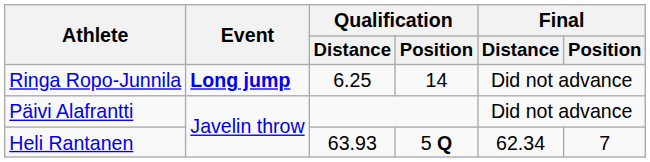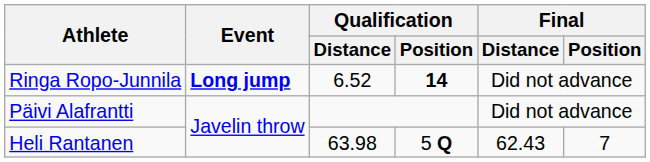Ringa Ropo-Junnila | Qualification / Distance: 6.25 -> 6.52
Ringa Ropo-Junnila | Qualification / Position: normal -> bold
Heli Rantanen | Qualification / Distance: 63.93 -> 63.98
Heli Rantanen | Final / Distance: 62.34 -> 62.43
